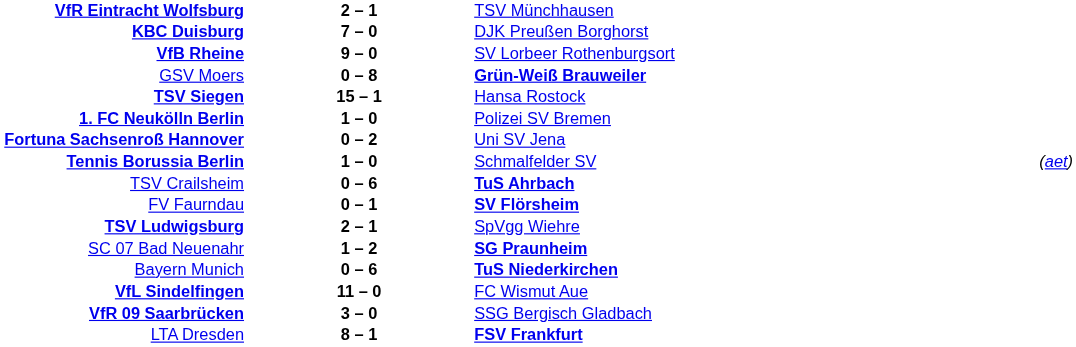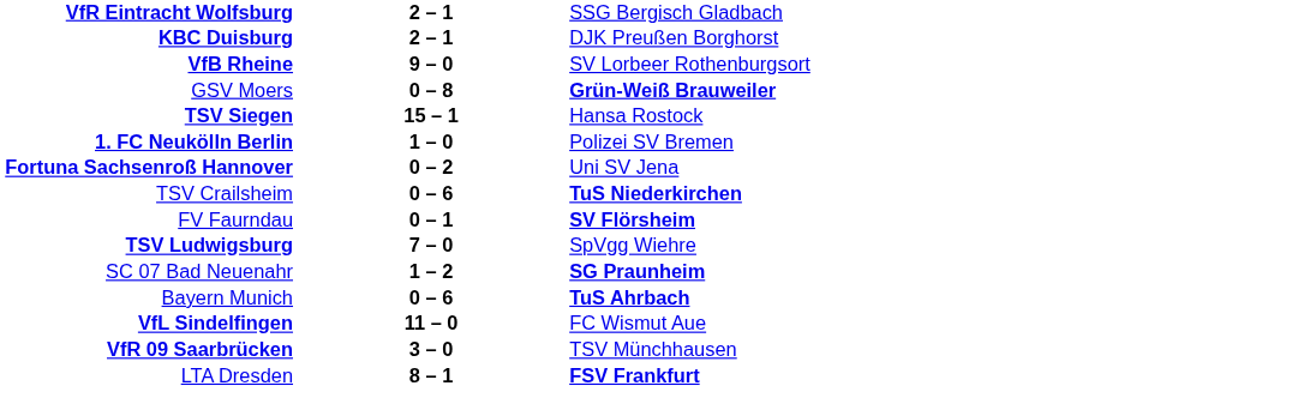VfR Eintracht Wolfsburg | column 3: TSV Münchhausen -> SSG Bergisch Gladbach
KBC Duisburg | column 2: 7 – 0 -> 2 – 1
- row: Tennis Borussia Berlin | 1 – 0 | Schmalfelder SV | (aet)
TSV Crailsheim | column 3: TuS Ahrbach -> TuS Niederkirchen
TSV Ludwigsburg | column 2: 2 – 1 -> 7 – 0
Bayern Munich | column 3: TuS Niederkirchen -> TuS Ahrbach
VfR 09 Saarbrücken | column 3: SSG Bergisch Gladbach -> TSV Münchhausen
